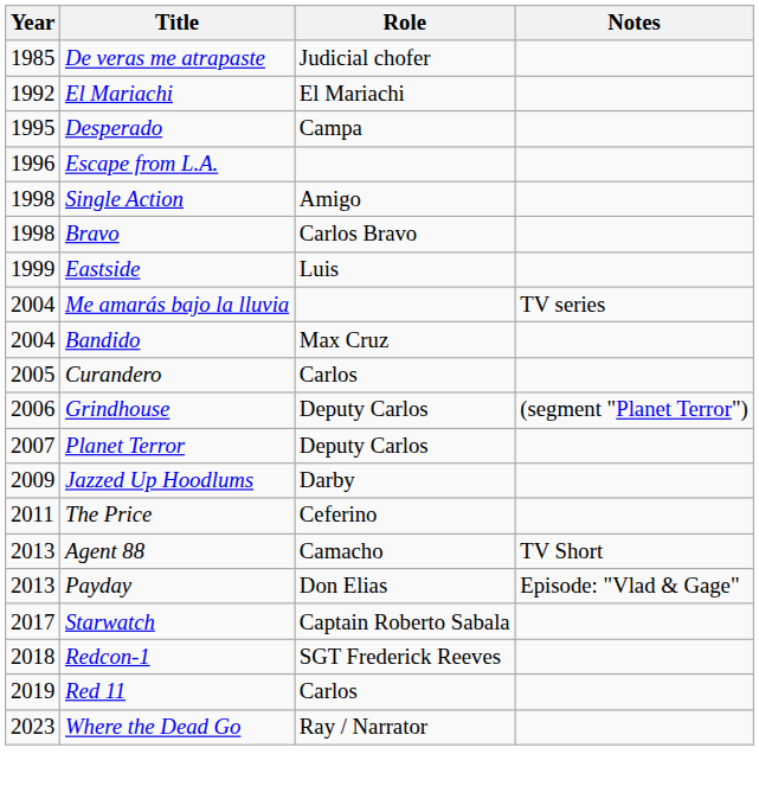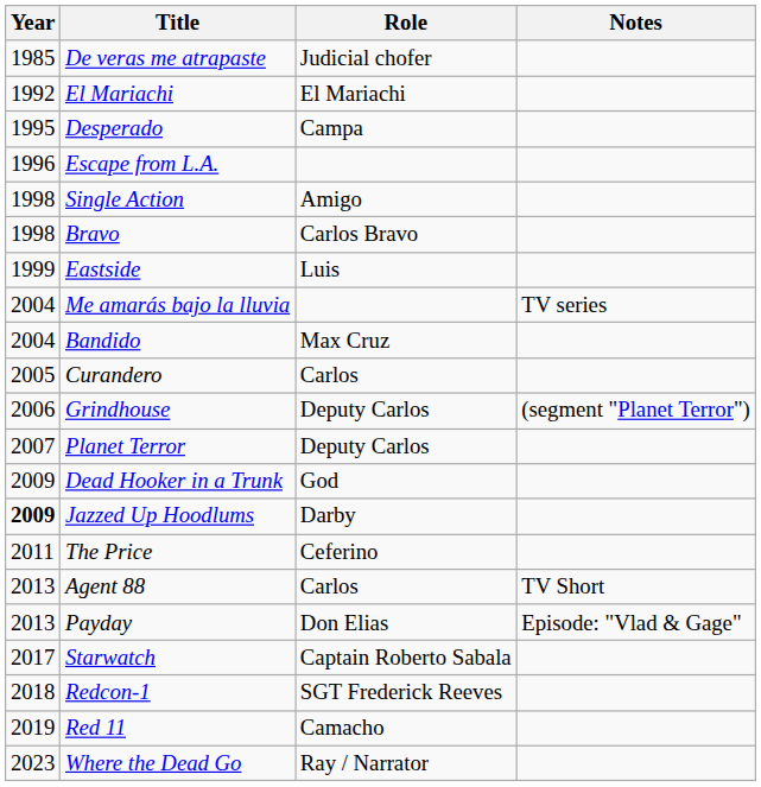+ row: 2009 | Dead Hooker in a Trunk | God
Jazzed Up Hoodlums | Year: normal -> bold
Agent 88 | Role: Camacho -> Carlos
Red 11 | Role: Carlos -> Camacho
